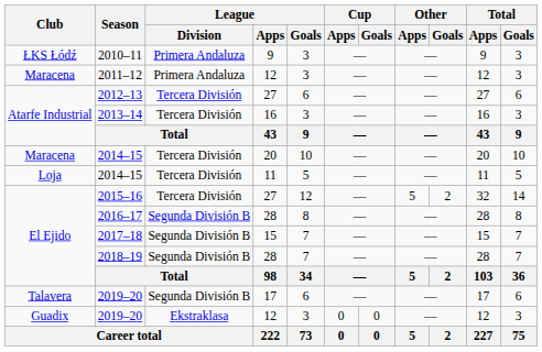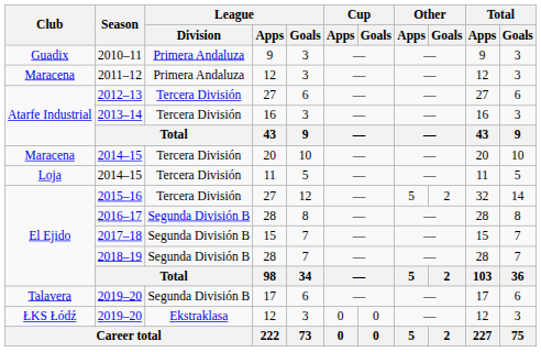2010–11 | Club: ŁKS Łódź -> Guadix
2019–20 / 12 | Club: Guadix -> ŁKS Łódź
